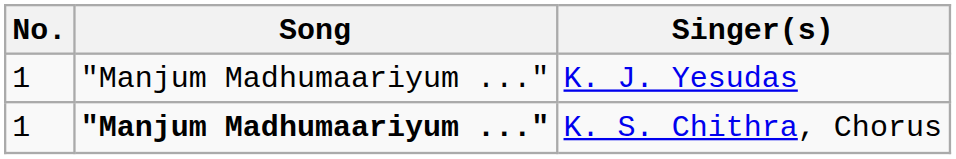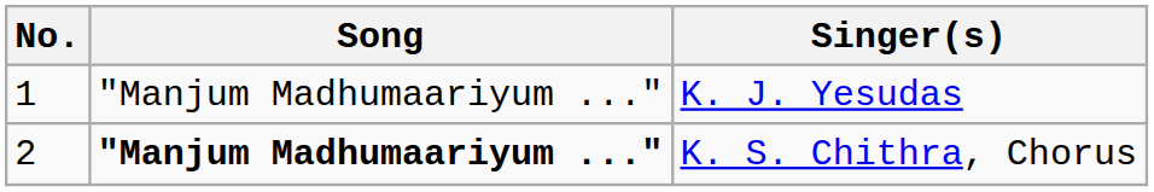K. S. Chithra, Chorus | No.: 1 -> 2
